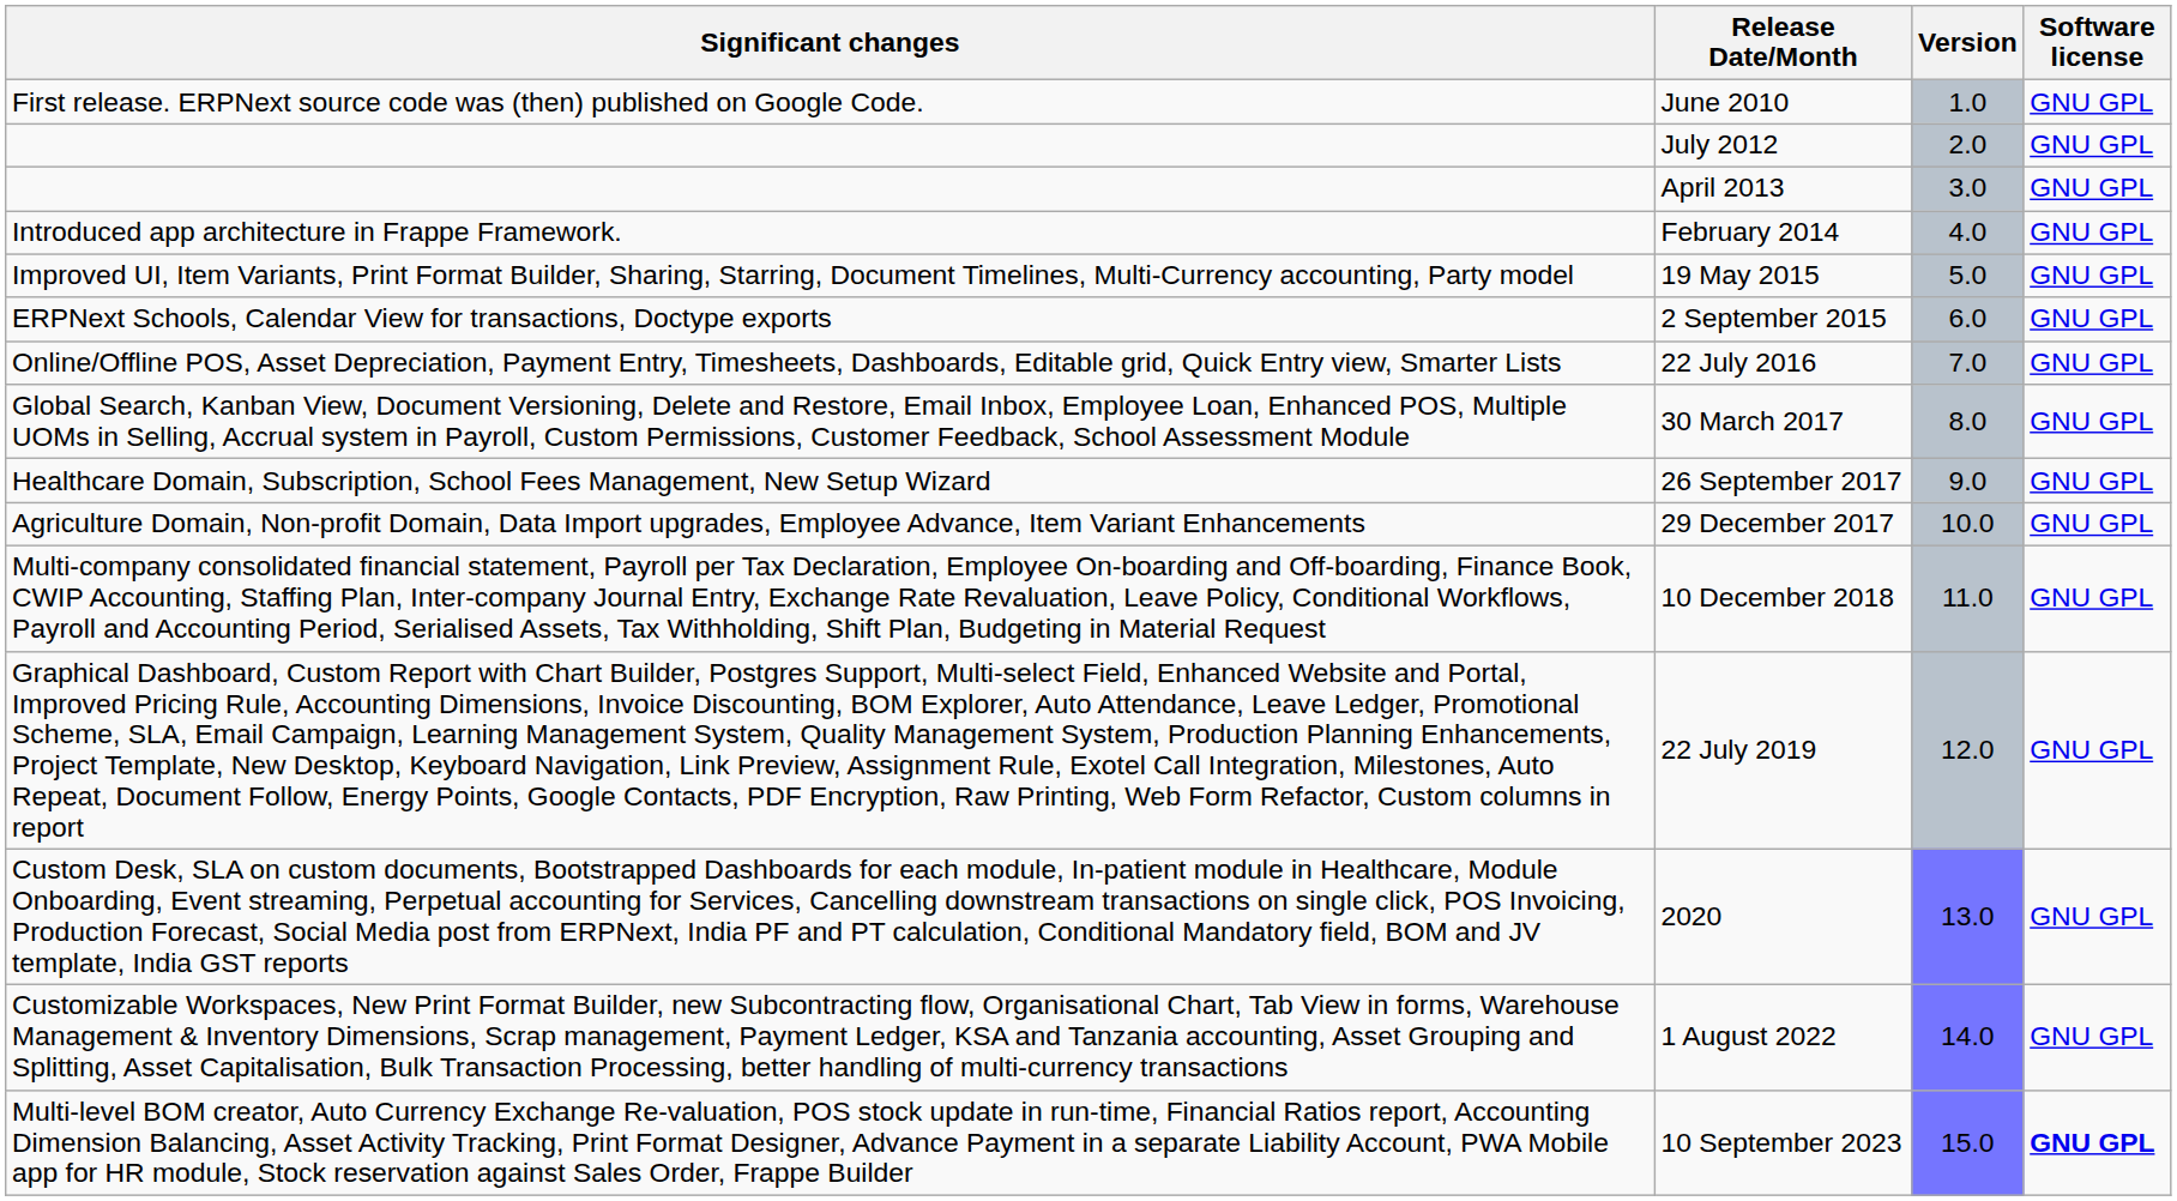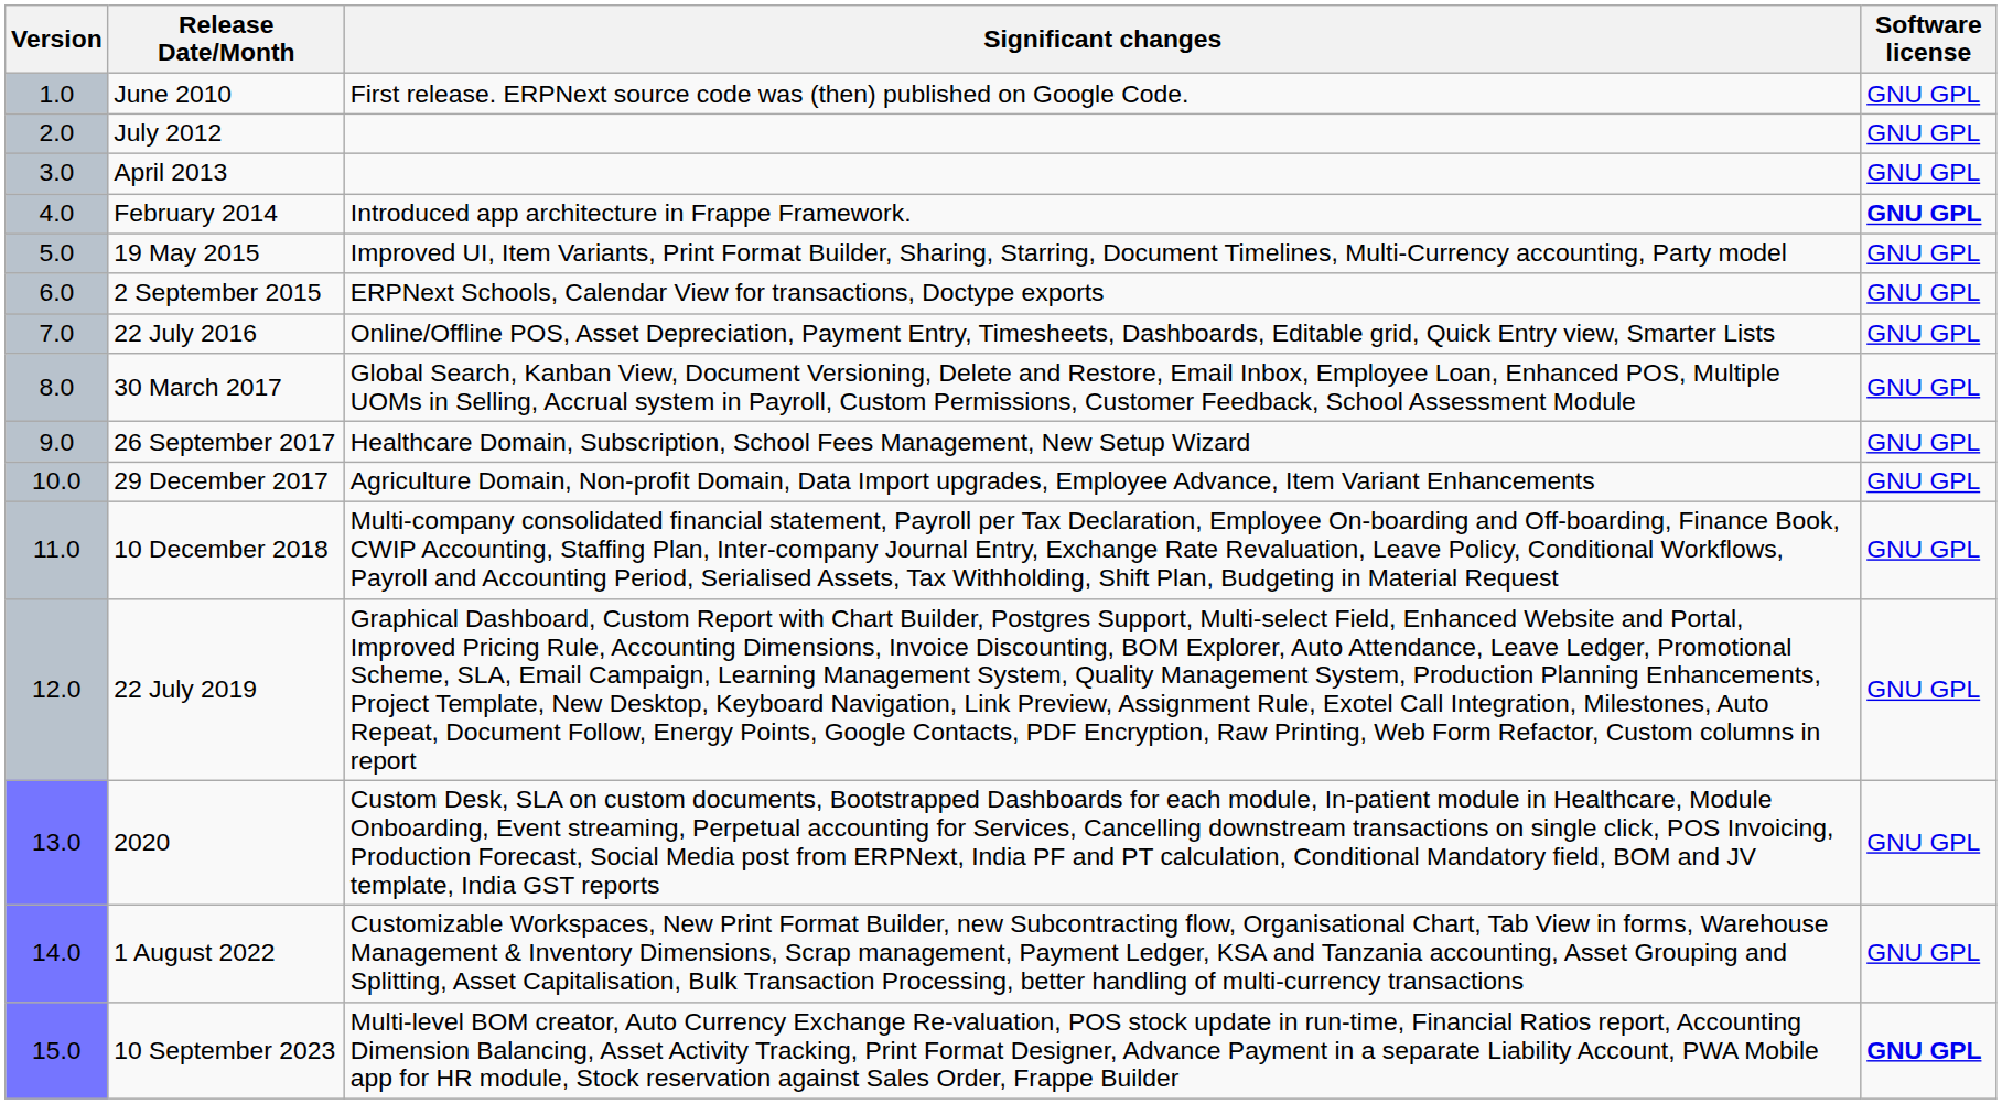columns swapped: Version <-> Significant changes
February 2014 | Software license: normal -> bold
